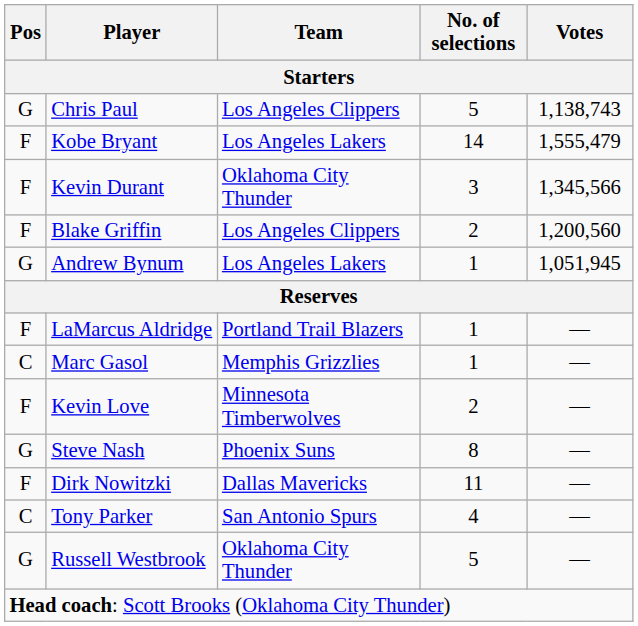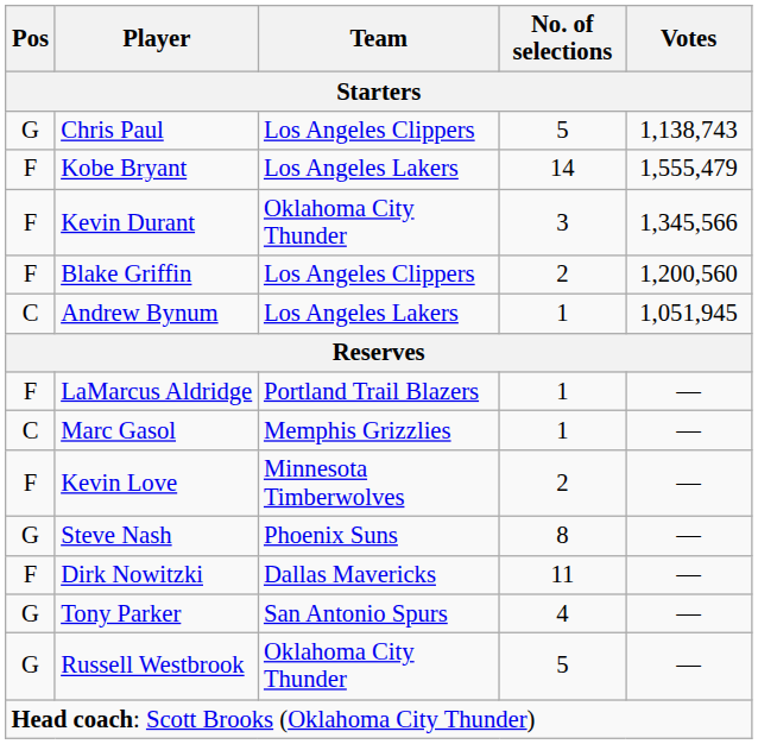Andrew Bynum | Pos: G -> C
Tony Parker | Pos: C -> G
